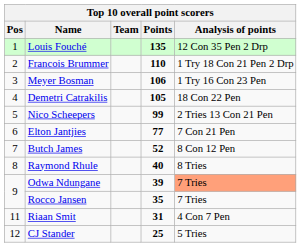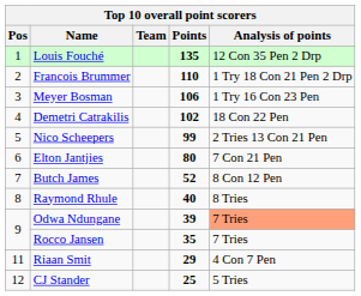Demetri Catrakilis | Points: 105 -> 102
Elton Jantjies | Points: 77 -> 80
Riaan Smit | Points: 31 -> 29
